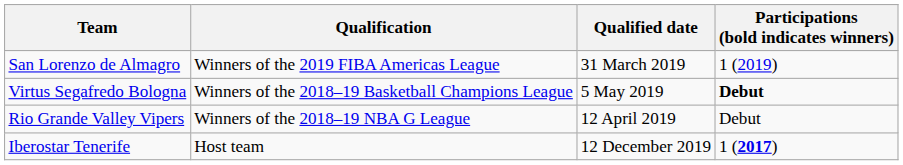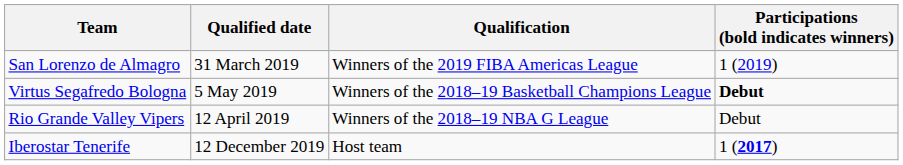columns swapped: Qualification <-> Qualified date
